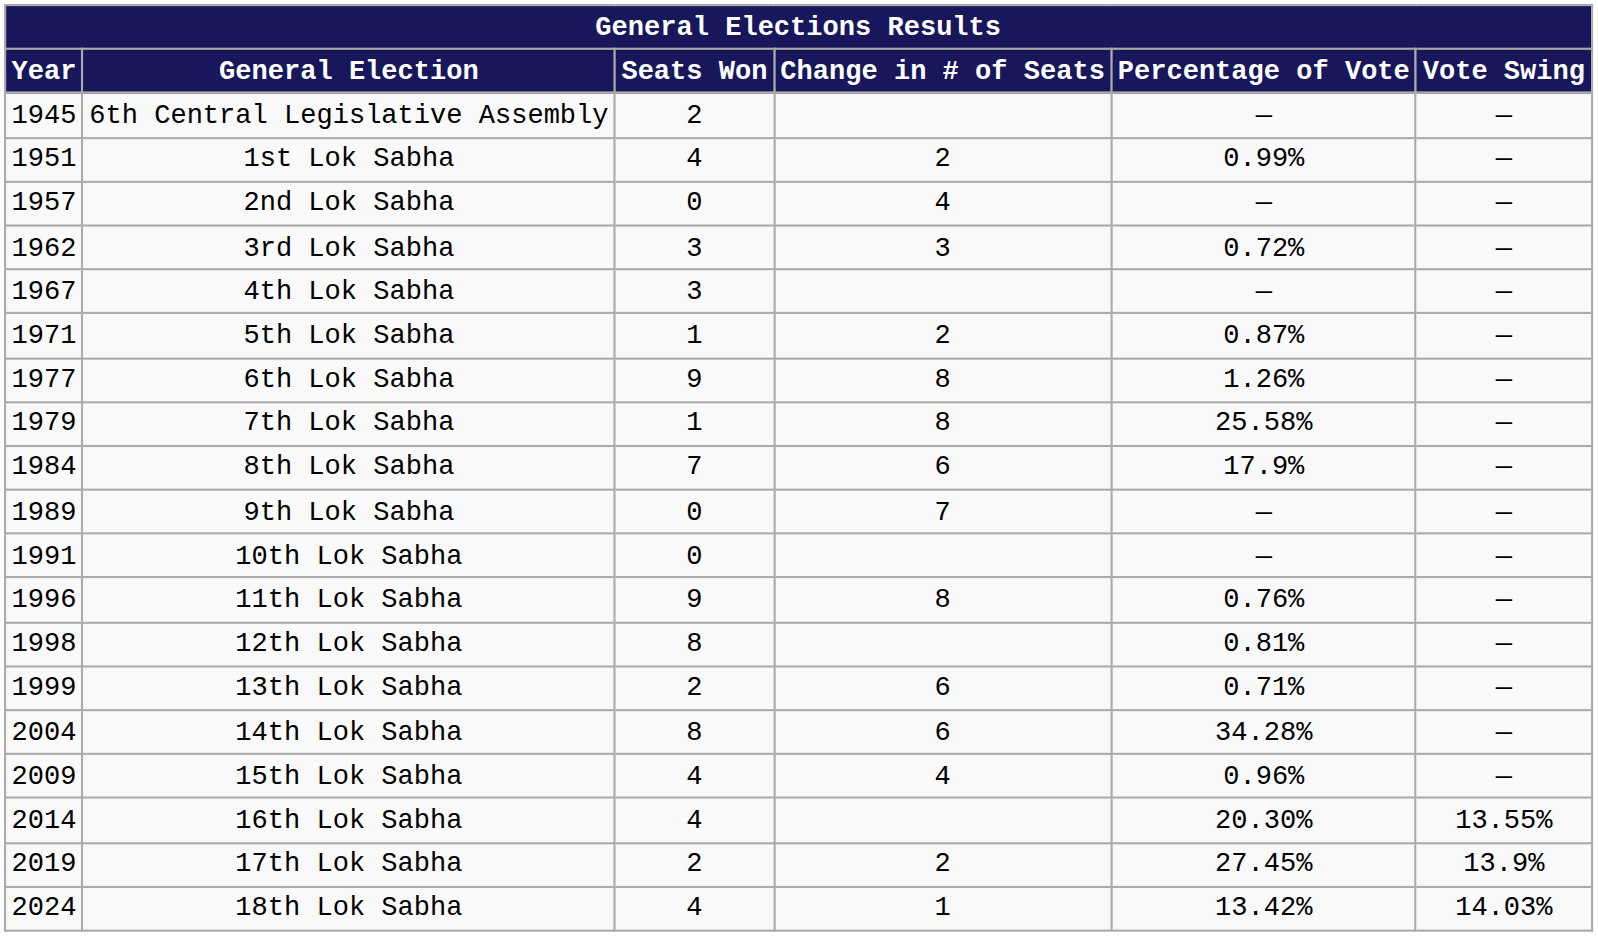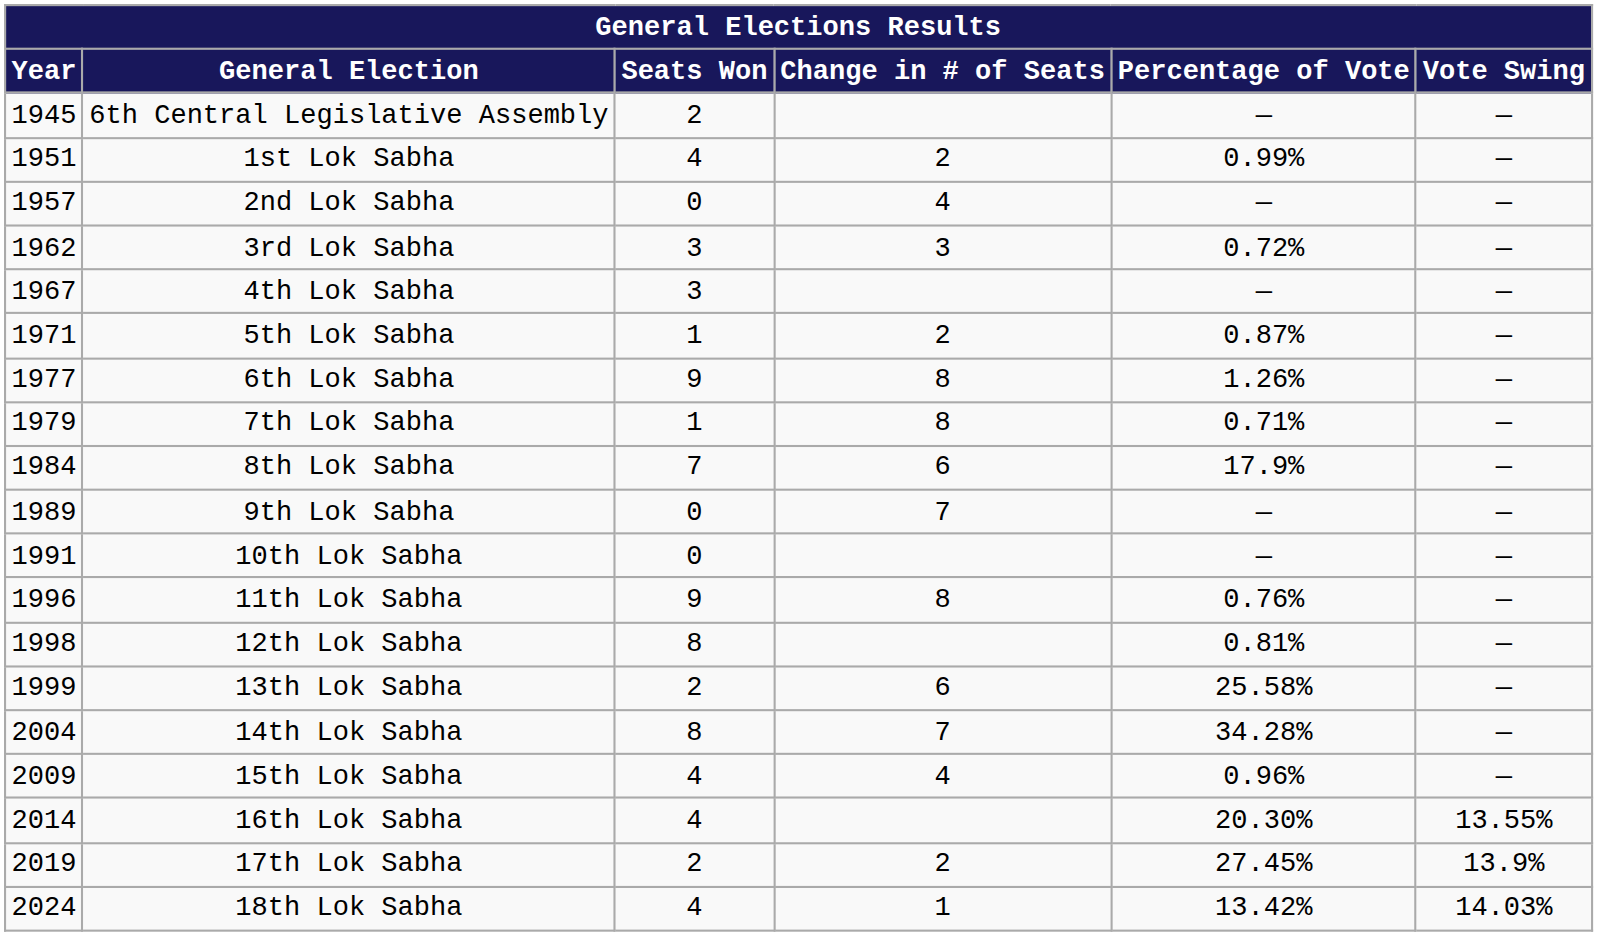7th Lok Sabha | Percentage of Vote: 25.58% -> 0.71%
13th Lok Sabha | Percentage of Vote: 0.71% -> 25.58%
14th Lok Sabha | Change in # of Seats: 6 -> 7
